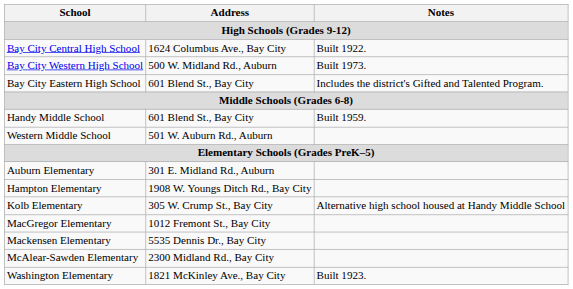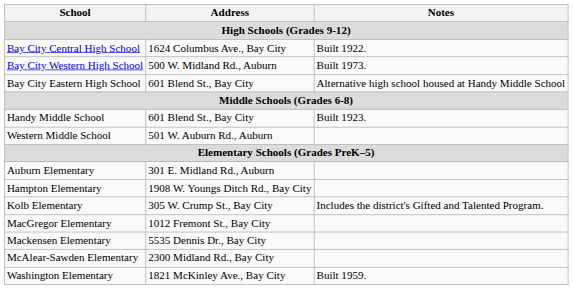Bay City Eastern High School | Notes: Includes the district's Gifted and Talented Program. -> Alternative high school housed at Handy Middle School
Handy Middle School | Notes: Built 1959. -> Built 1923.
Kolb Elementary | Notes: Alternative high school housed at Handy Middle School -> Includes the district's Gifted and Talented Program.
Washington Elementary | Notes: Built 1923. -> Built 1959.
